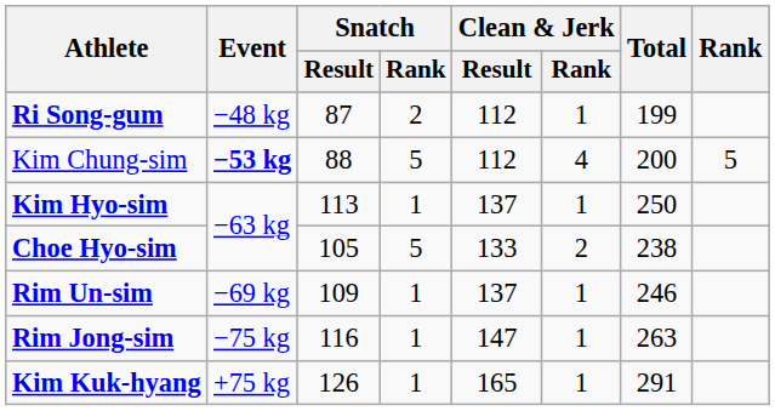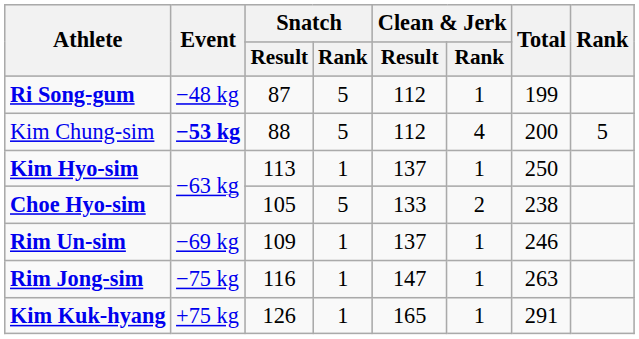Ri Song-gum | Snatch / Rank: 2 -> 5
